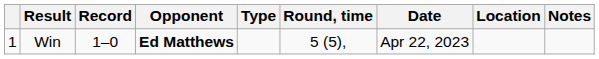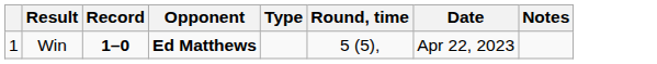- column: Location
Win | Record: normal -> bold
